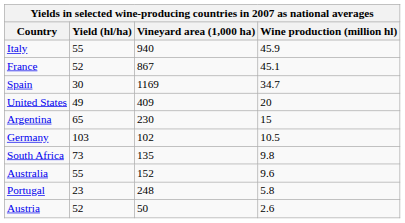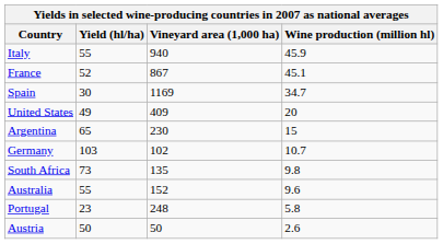Germany | Wine production (million hl): 10.5 -> 10.7
Austria | Yield (hl/ha): 52 -> 50
